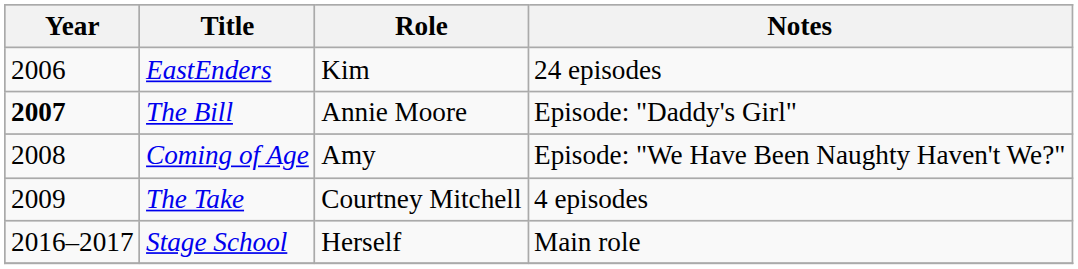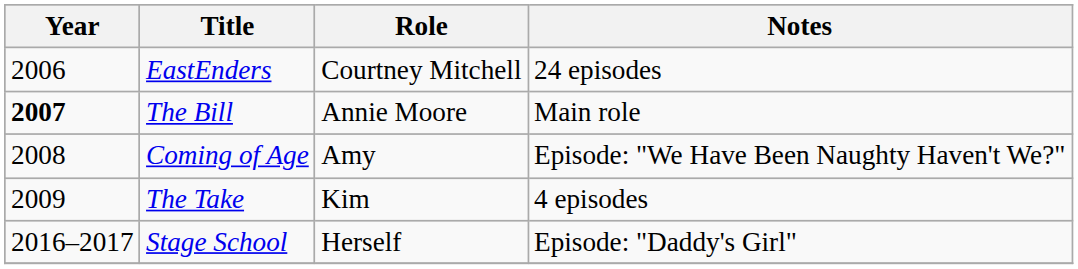EastEnders | Role: Kim -> Courtney Mitchell
The Bill | Notes: Episode: "Daddy's Girl" -> Main role
The Take | Role: Courtney Mitchell -> Kim
Stage School | Notes: Main role -> Episode: "Daddy's Girl"
